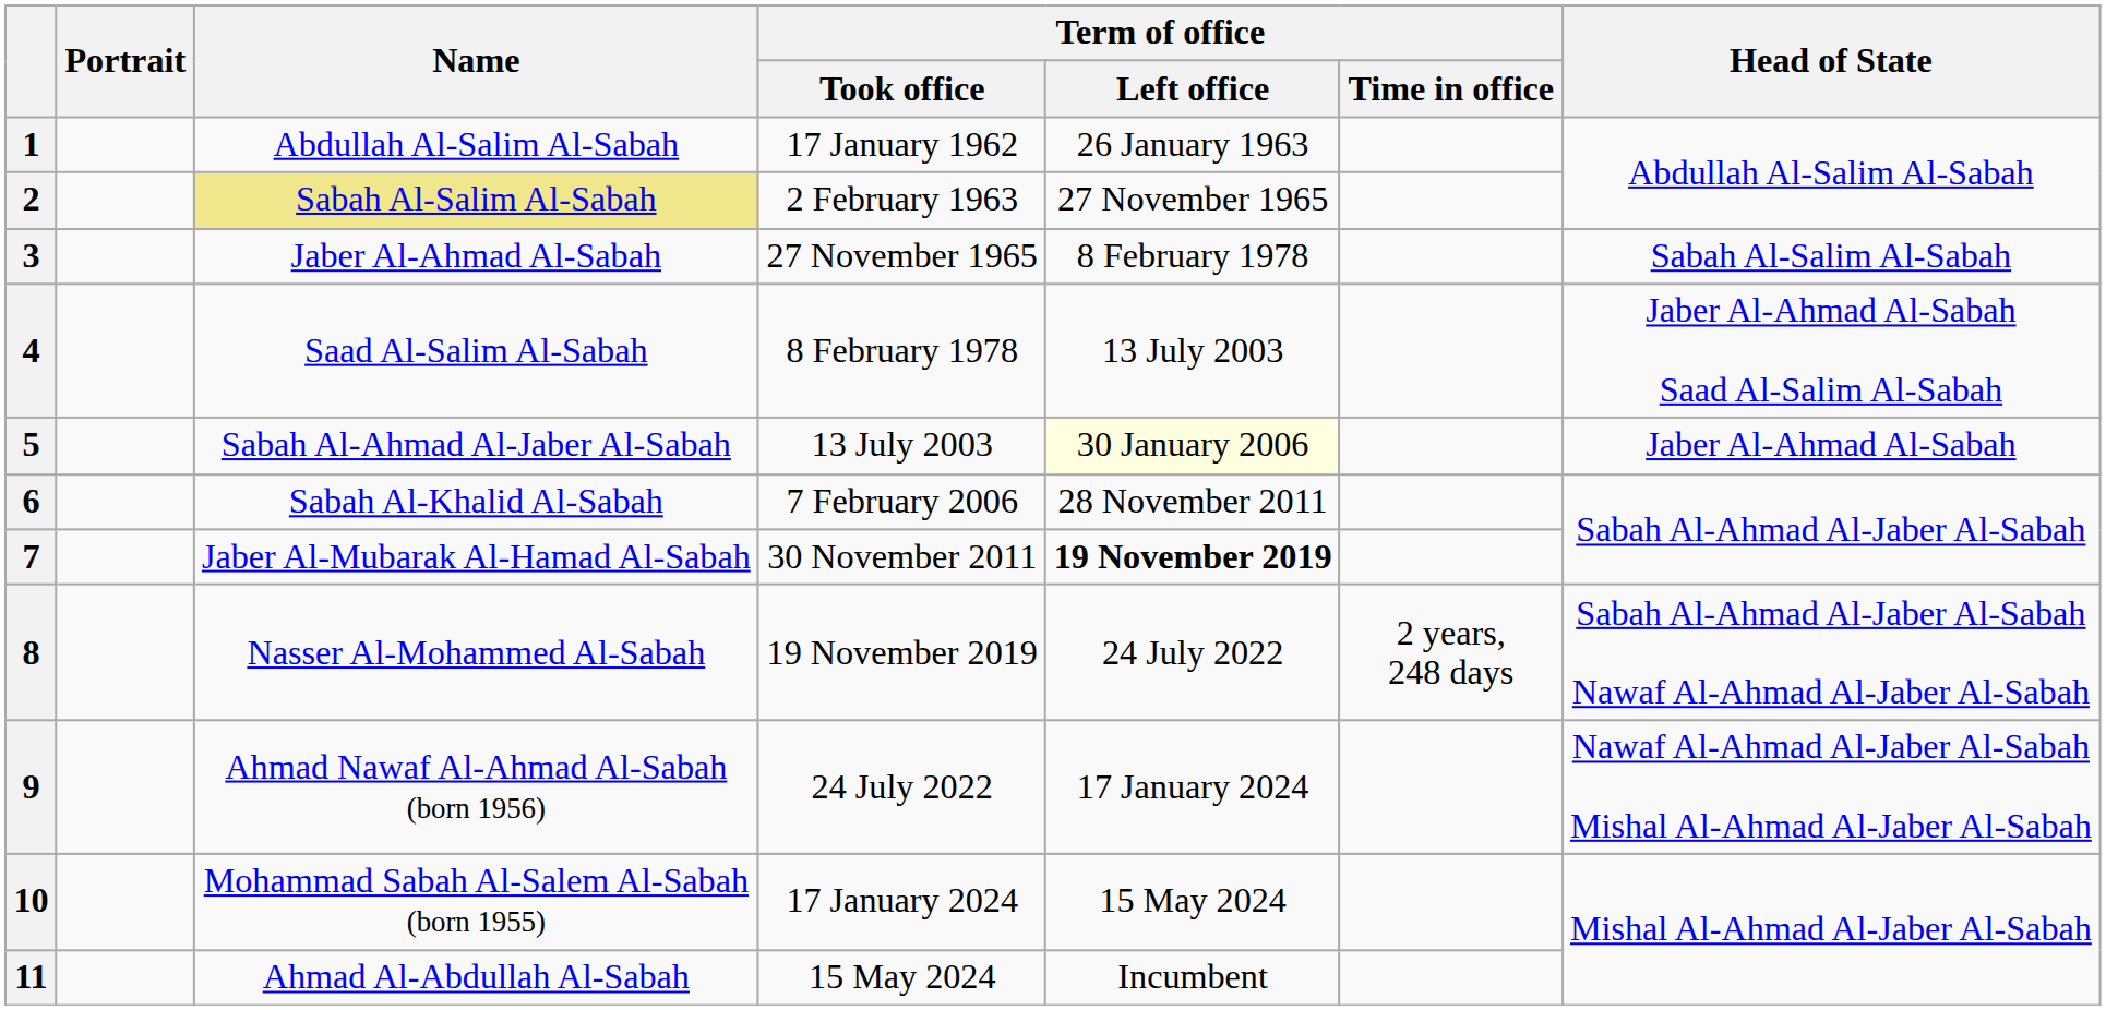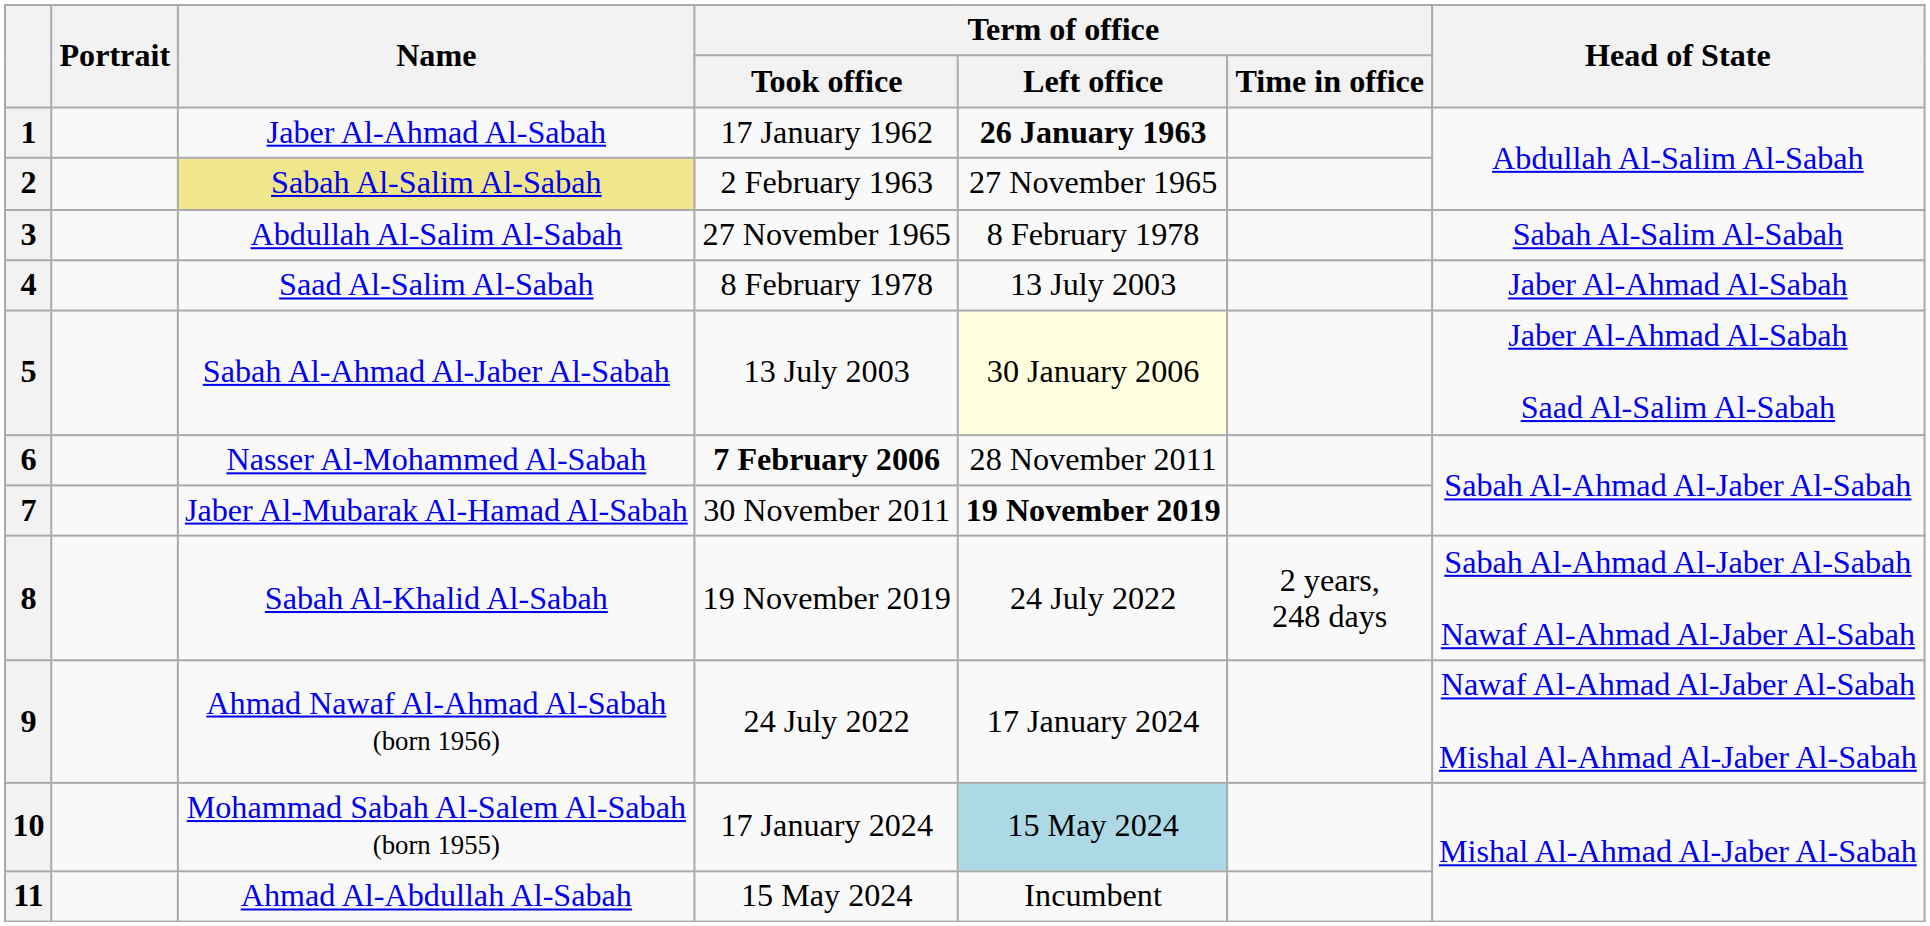1 | Name: Abdullah Al-Salim Al-Sabah -> Jaber Al-Ahmad Al-Sabah
1 | Term of office / Left office: normal -> bold
3 | Name: Jaber Al-Ahmad Al-Sabah -> Abdullah Al-Salim Al-Sabah
4 | Head of State: Jaber Al-Ahmad Al-Sabah Saad Al-Salim Al-Sabah -> Jaber Al-Ahmad Al-Sabah
5 | Head of State: Jaber Al-Ahmad Al-Sabah -> Jaber Al-Ahmad Al-Sabah Saad Al-Salim Al-Sabah
6 | Name: Sabah Al-Khalid Al-Sabah -> Nasser Al-Mohammed Al-Sabah
6 | Term of office / Took office: normal -> bold
8 | Name: Nasser Al-Mohammed Al-Sabah -> Sabah Al-Khalid Al-Sabah
10 | Term of office / Left office: no background -> lightblue background
